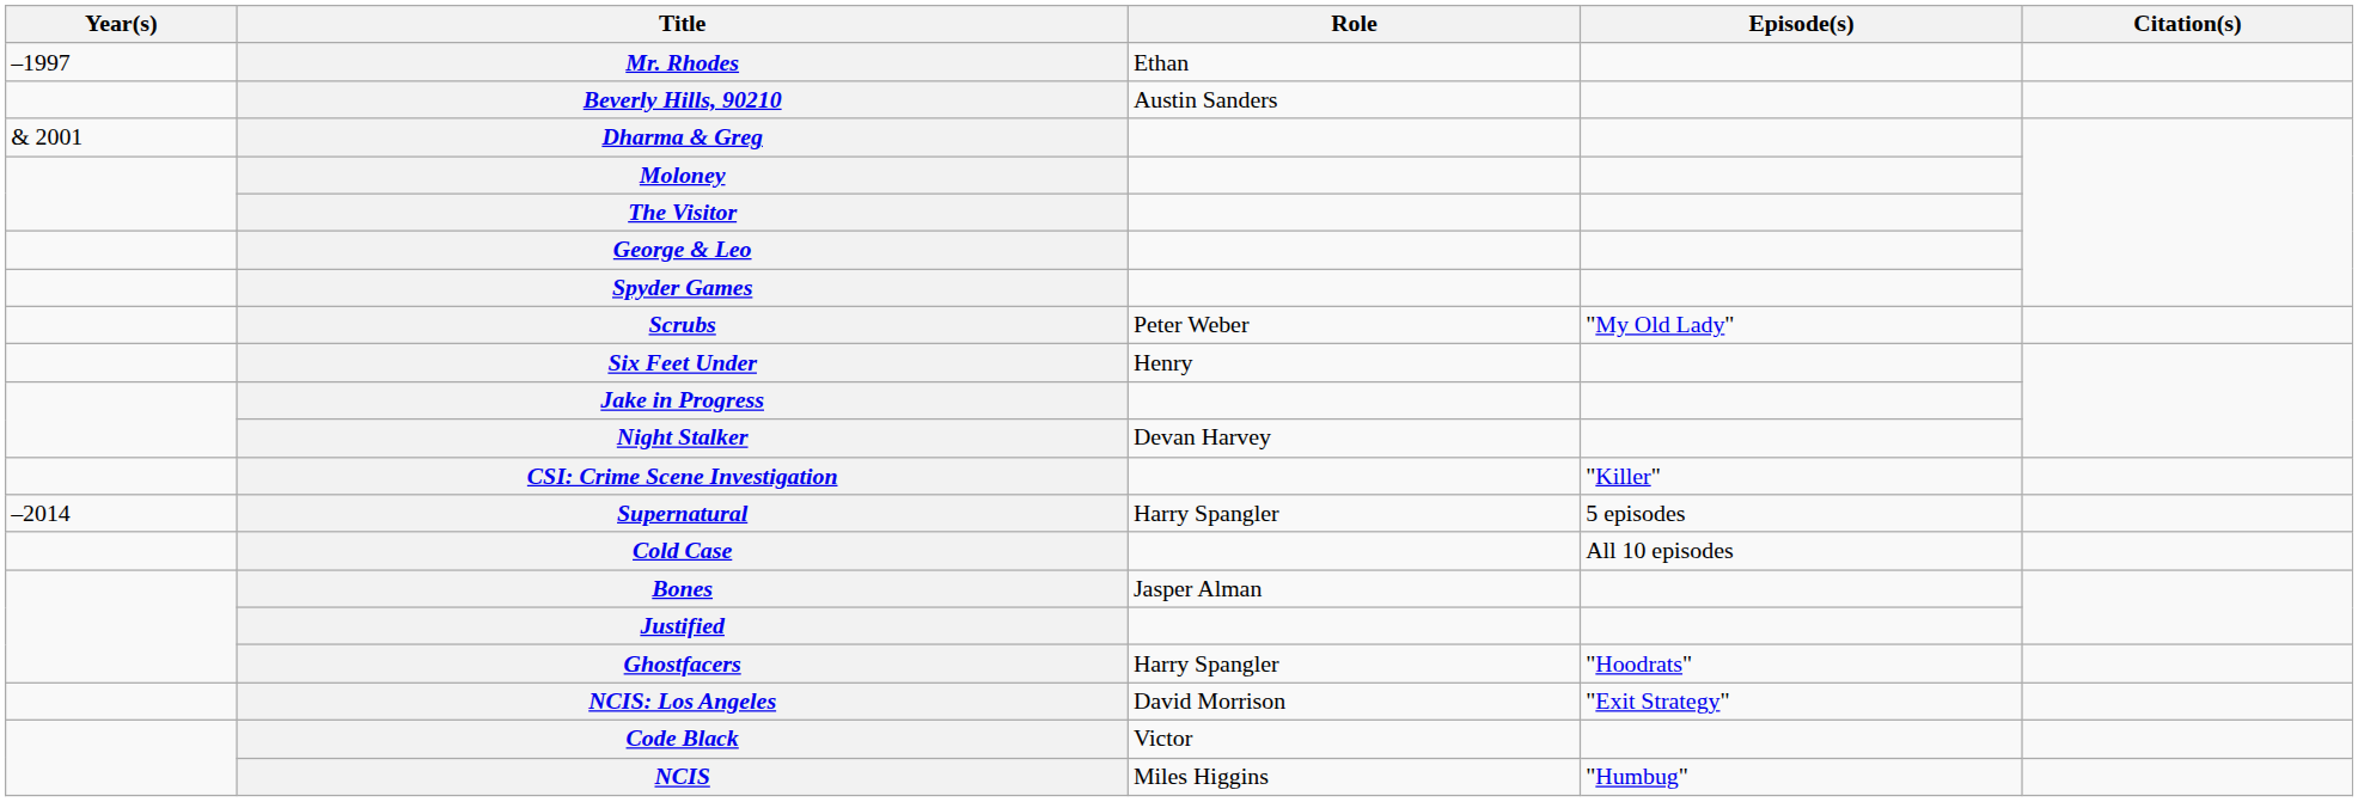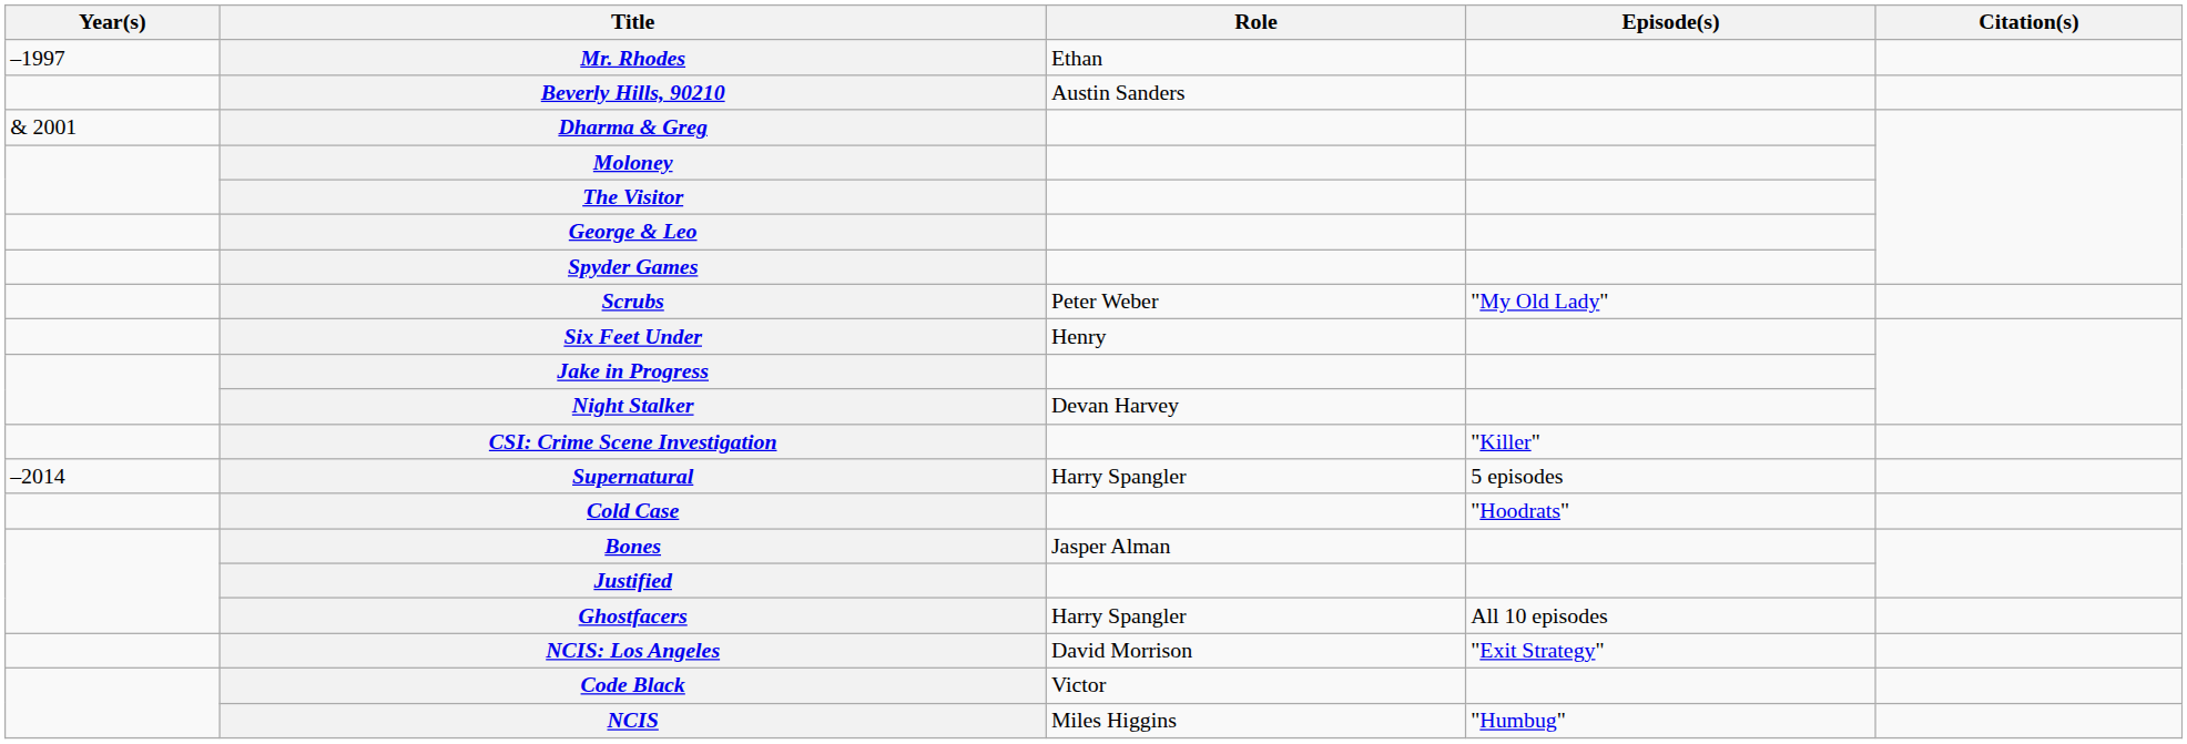Cold Case | Episode(s): All 10 episodes -> "Hoodrats"
Ghostfacers | Episode(s): "Hoodrats" -> All 10 episodes
